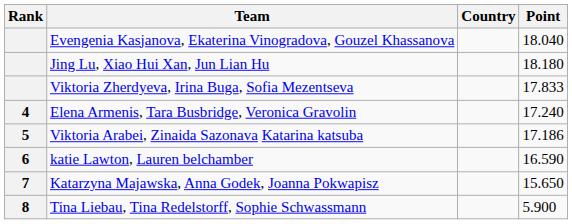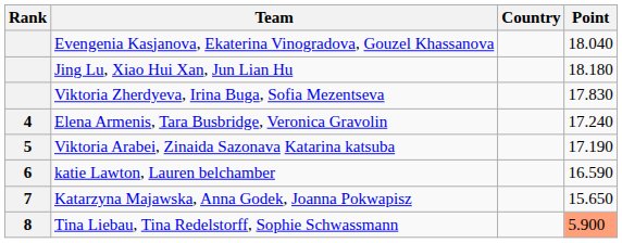Viktoria Zherdyeva, Irina Buga, Sofia Mezentseva | Point: 17.833 -> 17.830
Viktoria Arabei, Zinaida Sazonava Katarina katsuba | Point: 17.186 -> 17.190
Tina Liebau, Tina Redelstorff, Sophie Schwassmann | Point: no background -> lightsalmon background
